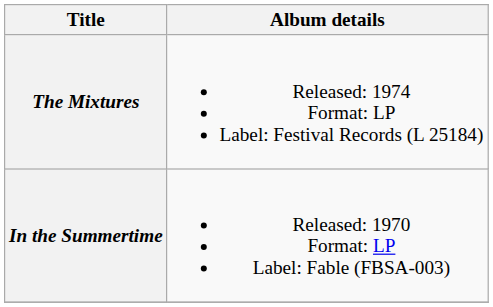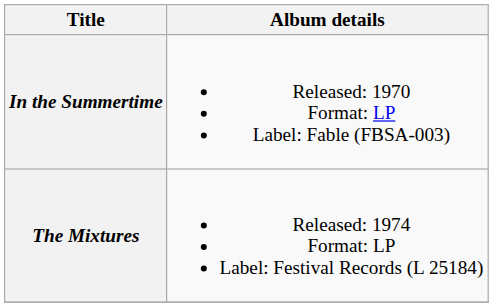rows swapped: In the Summertime <-> The Mixtures
